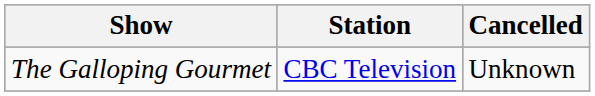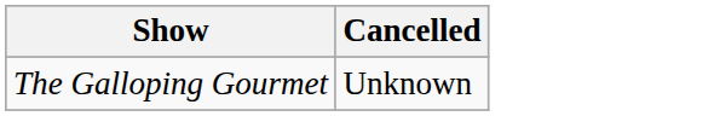- column: Station | CBC Television
